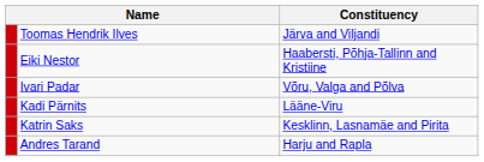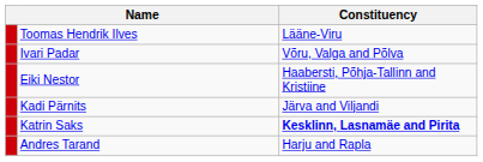Toomas Hendrik Ilves | Constituency: Järva and Viljandi -> Lääne-Viru
rows swapped: Eiki Nestor <-> Ivari Padar
Kadi Pärnits | Constituency: Lääne-Viru -> Järva and Viljandi
Katrin Saks | Constituency: normal -> bold
